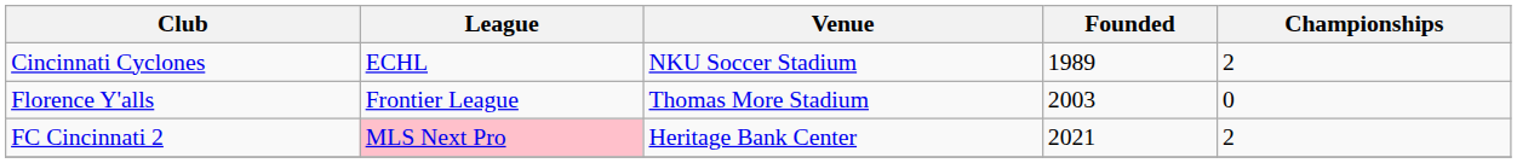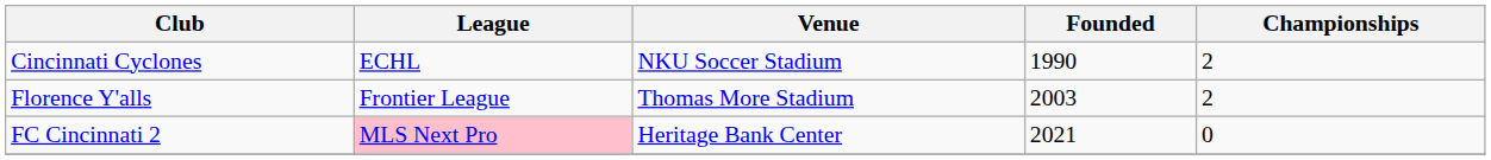Cincinnati Cyclones | Founded: 1989 -> 1990
Florence Y'alls | Championships: 0 -> 2
FC Cincinnati 2 | Championships: 2 -> 0
